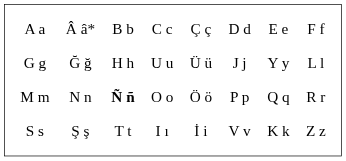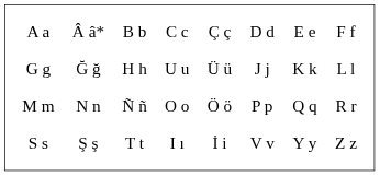G g | column 7: Y y -> K k
M m | column 3: bold -> normal
S s | column 7: K k -> Y y
